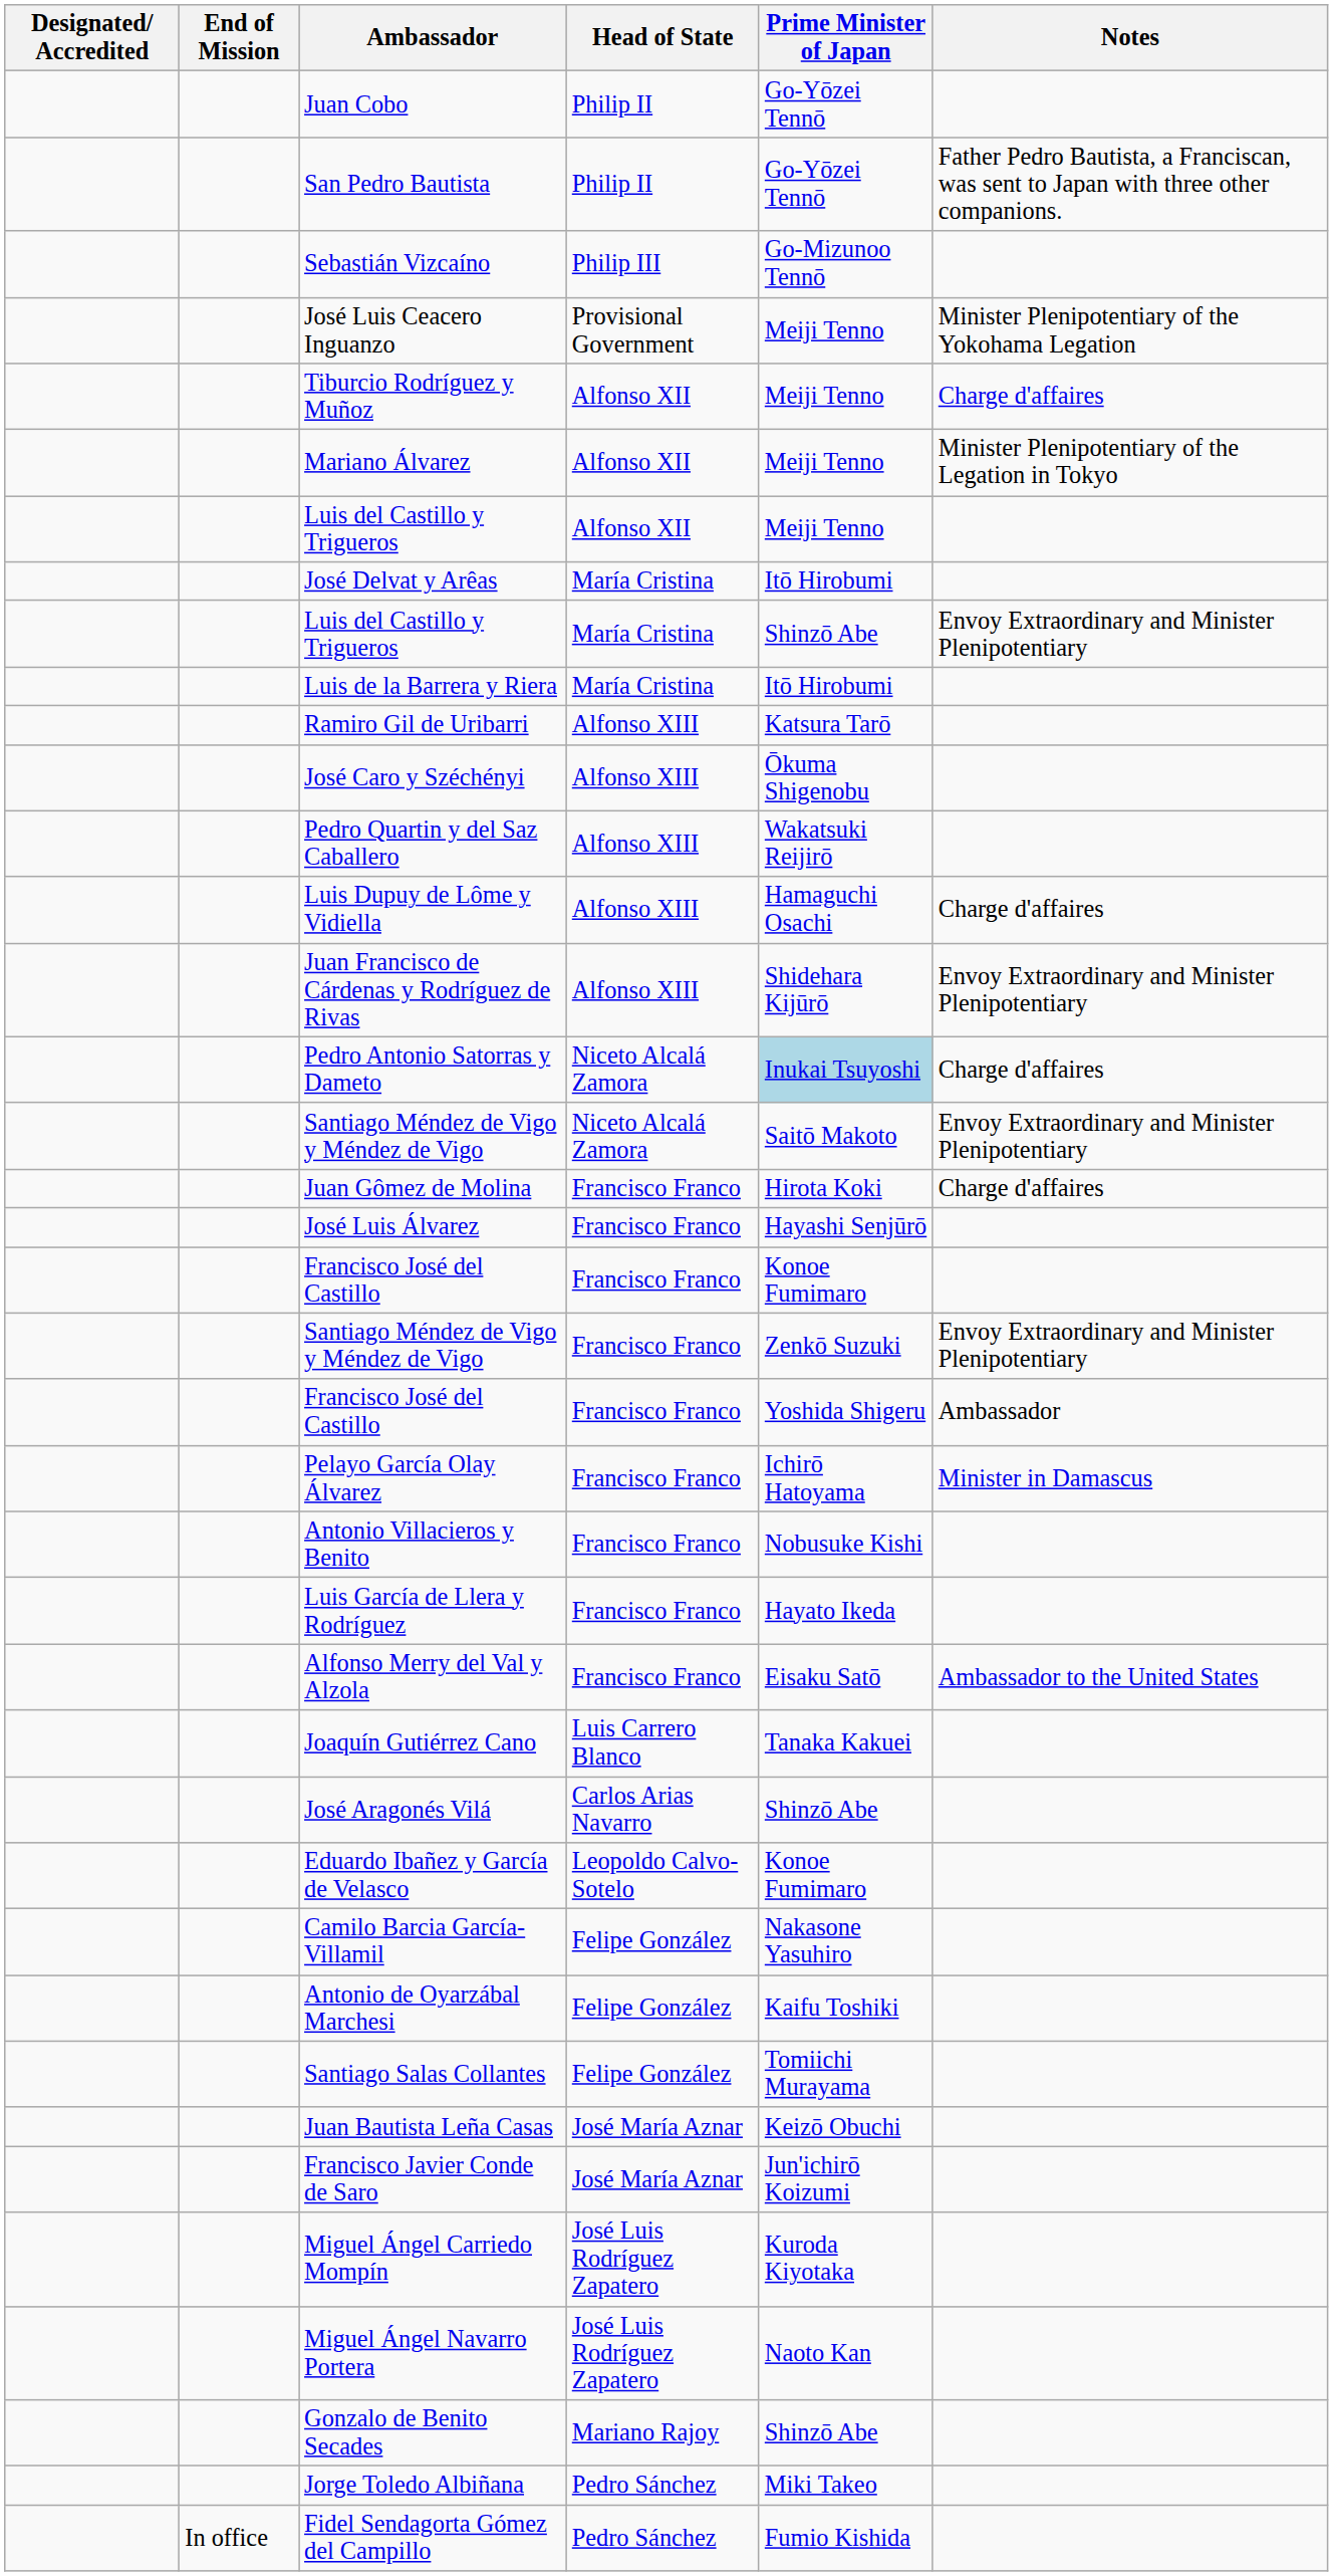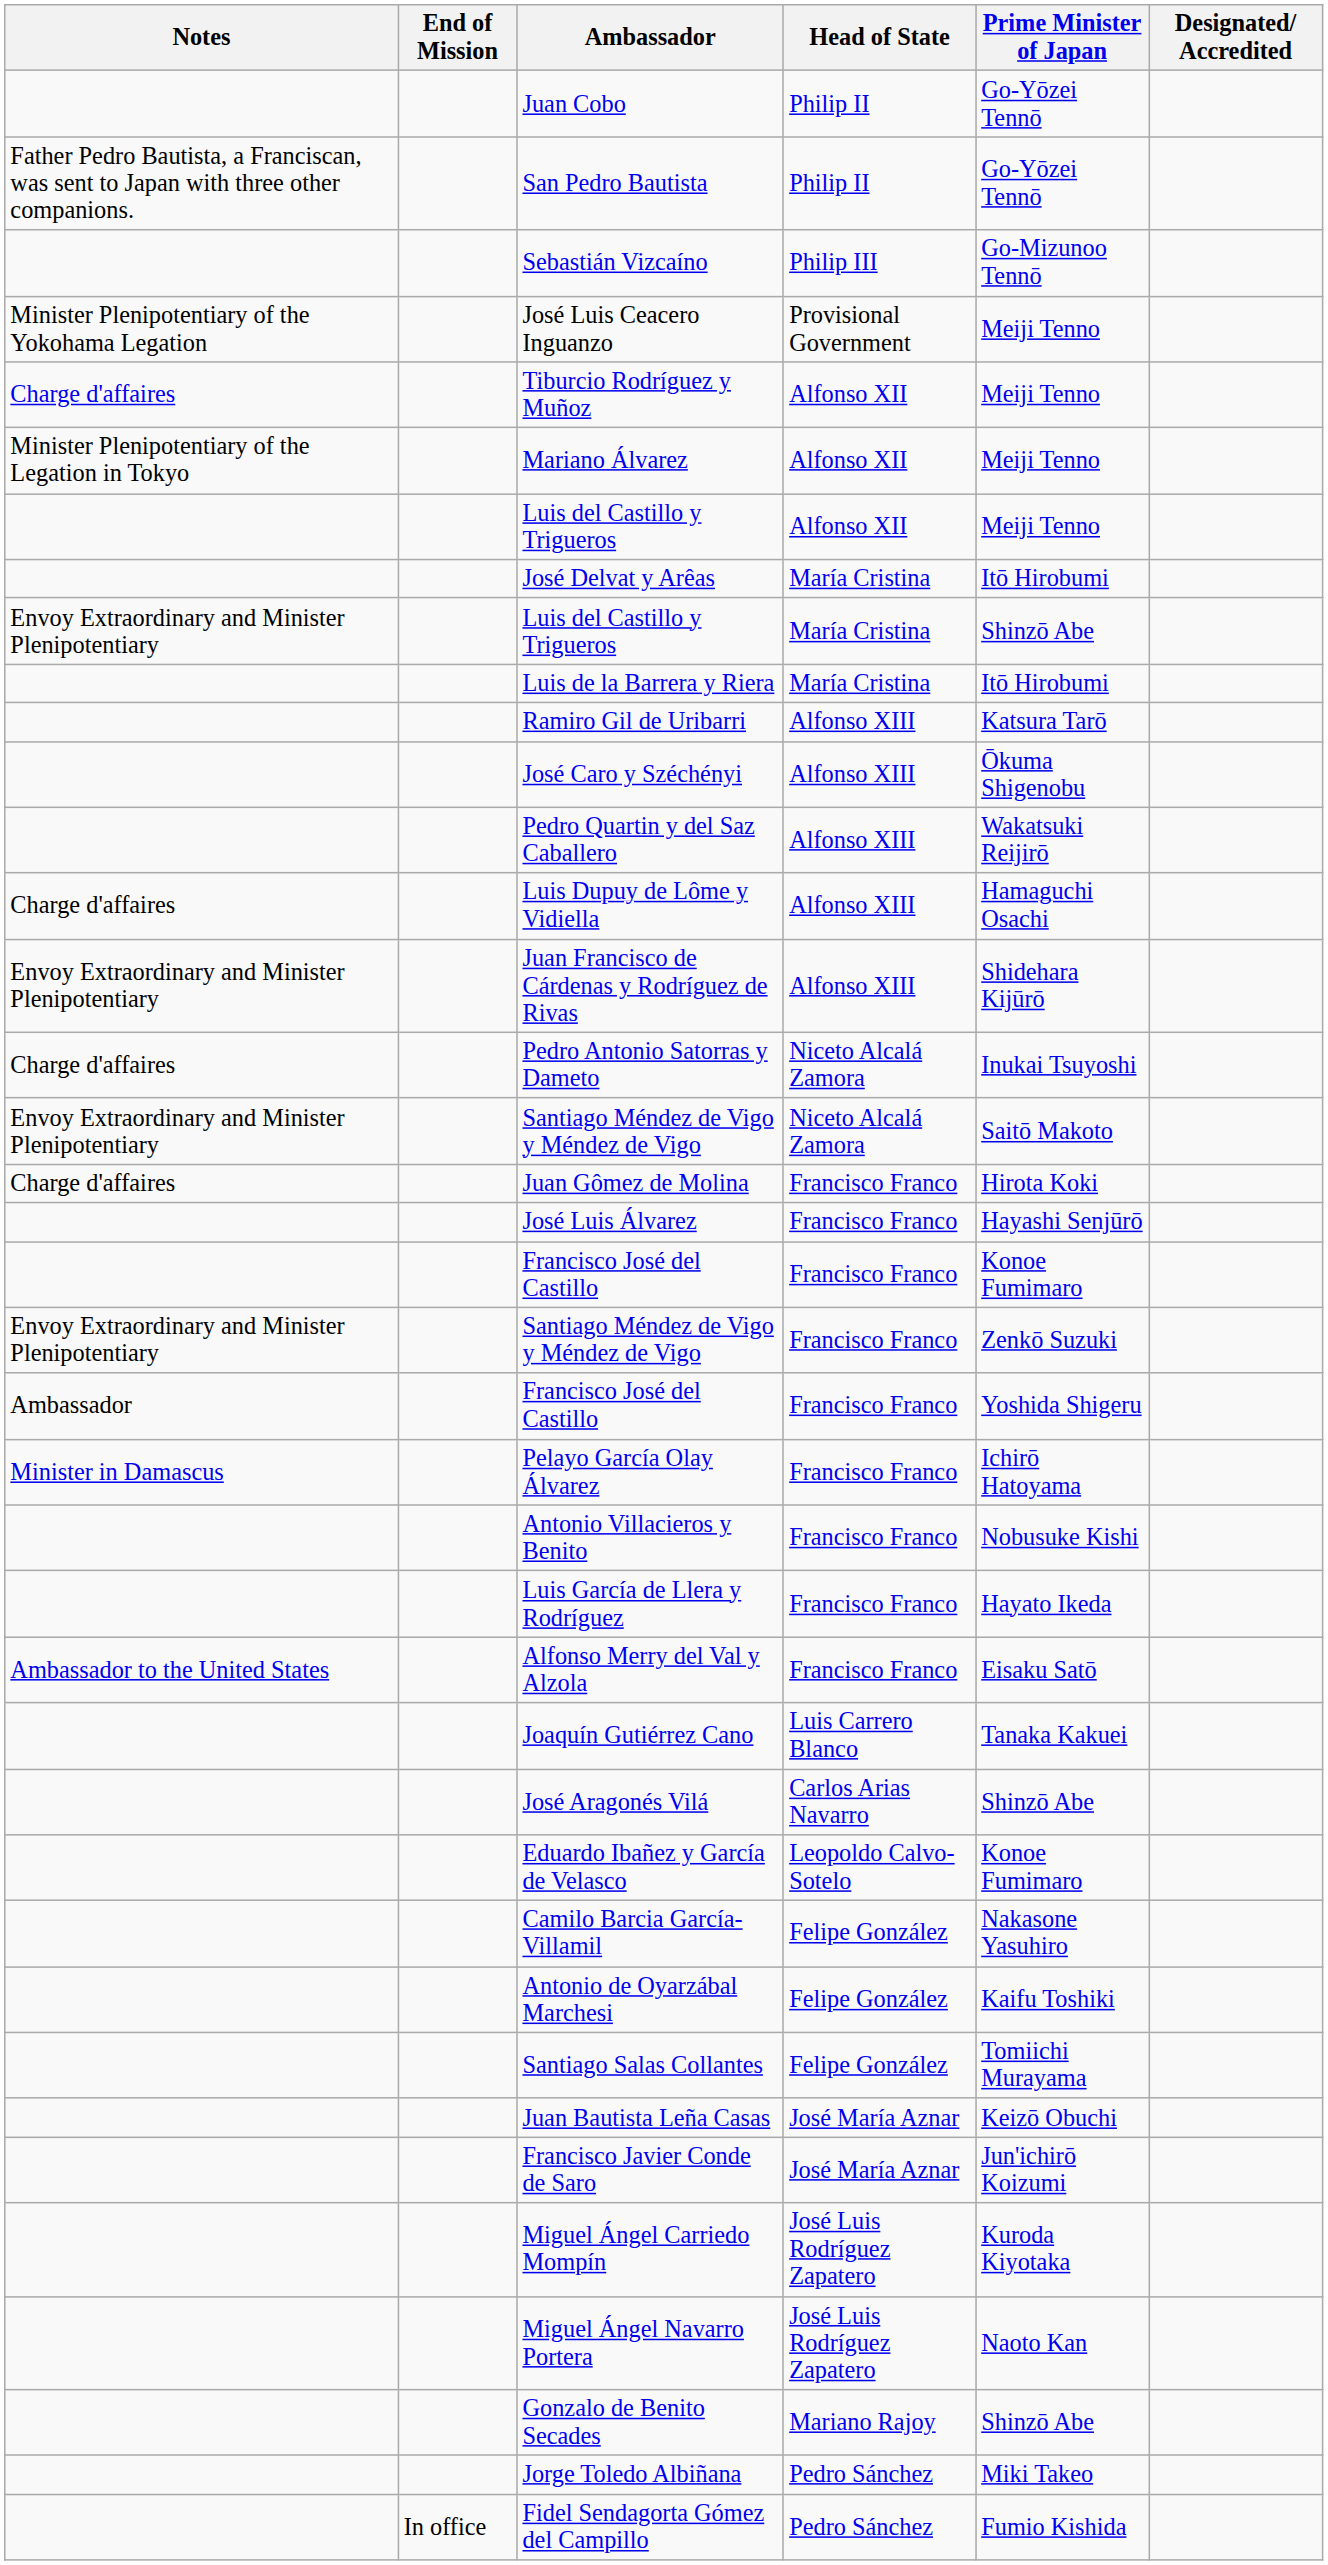columns swapped: Designated/ Accredited <-> Notes
Pedro Antonio Satorras y Dameto | Prime Minister of Japan: lightblue background -> no background
